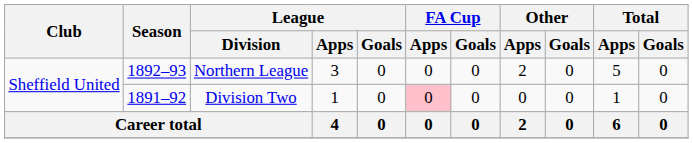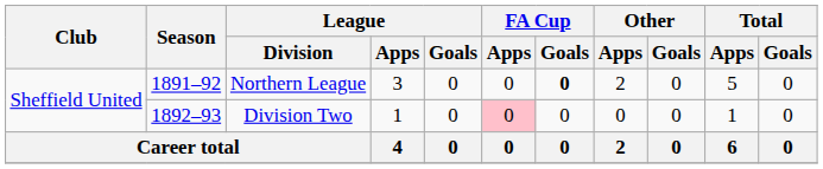Northern League | Season: 1892–93 -> 1891–92
Northern League | FA Cup / Goals: normal -> bold
Division Two | Season: 1891–92 -> 1892–93
